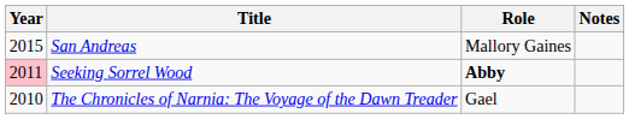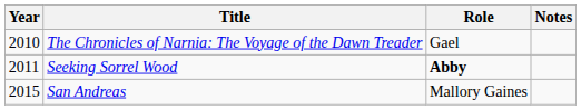rows swapped: San Andreas <-> The Chronicles of Narnia: The Voyage of the Dawn Treader
Seeking Sorrel Wood | Year: pink background -> no background
